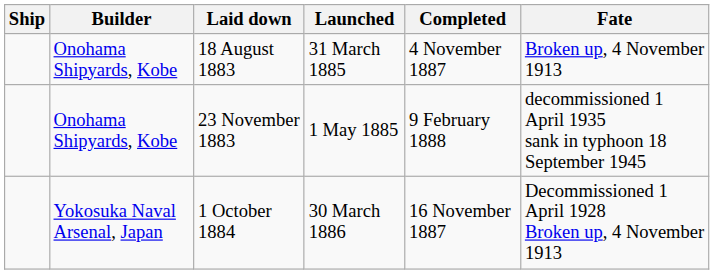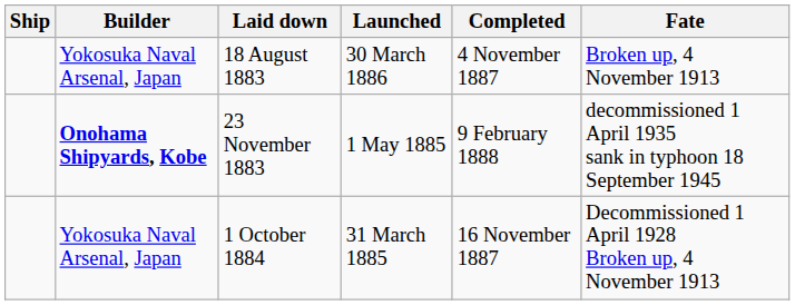18 August 1883 | Builder: Onohama Shipyards, Kobe -> Yokosuka Naval Arsenal, Japan
18 August 1883 | Launched: 31 March 1885 -> 30 March 1886
23 November 1883 | Builder: normal -> bold
1 October 1884 | Launched: 30 March 1886 -> 31 March 1885
